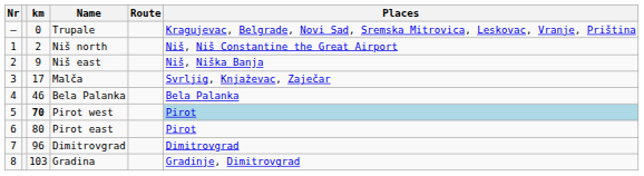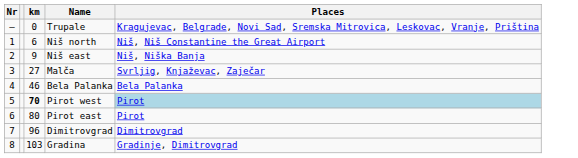- column: Route
Niš north | km: 2 -> 6
Malča | km: 17 -> 27
